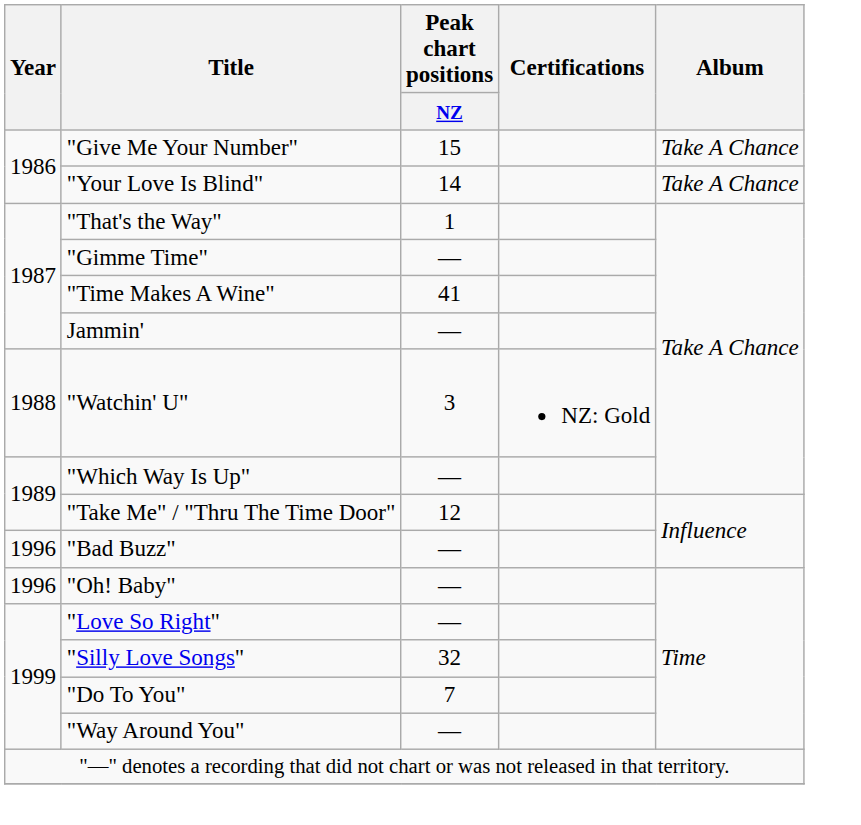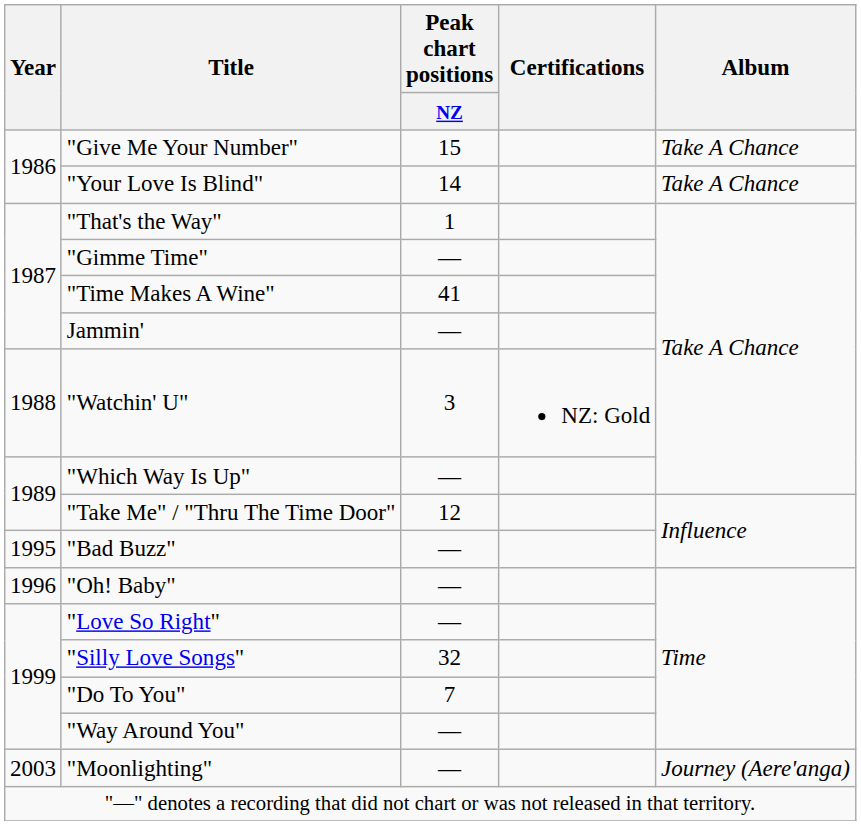"Bad Buzz" | Year: 1996 -> 1995
+ row: 2003 | "Moonlighting" | — | Journey (Aere'anga)
